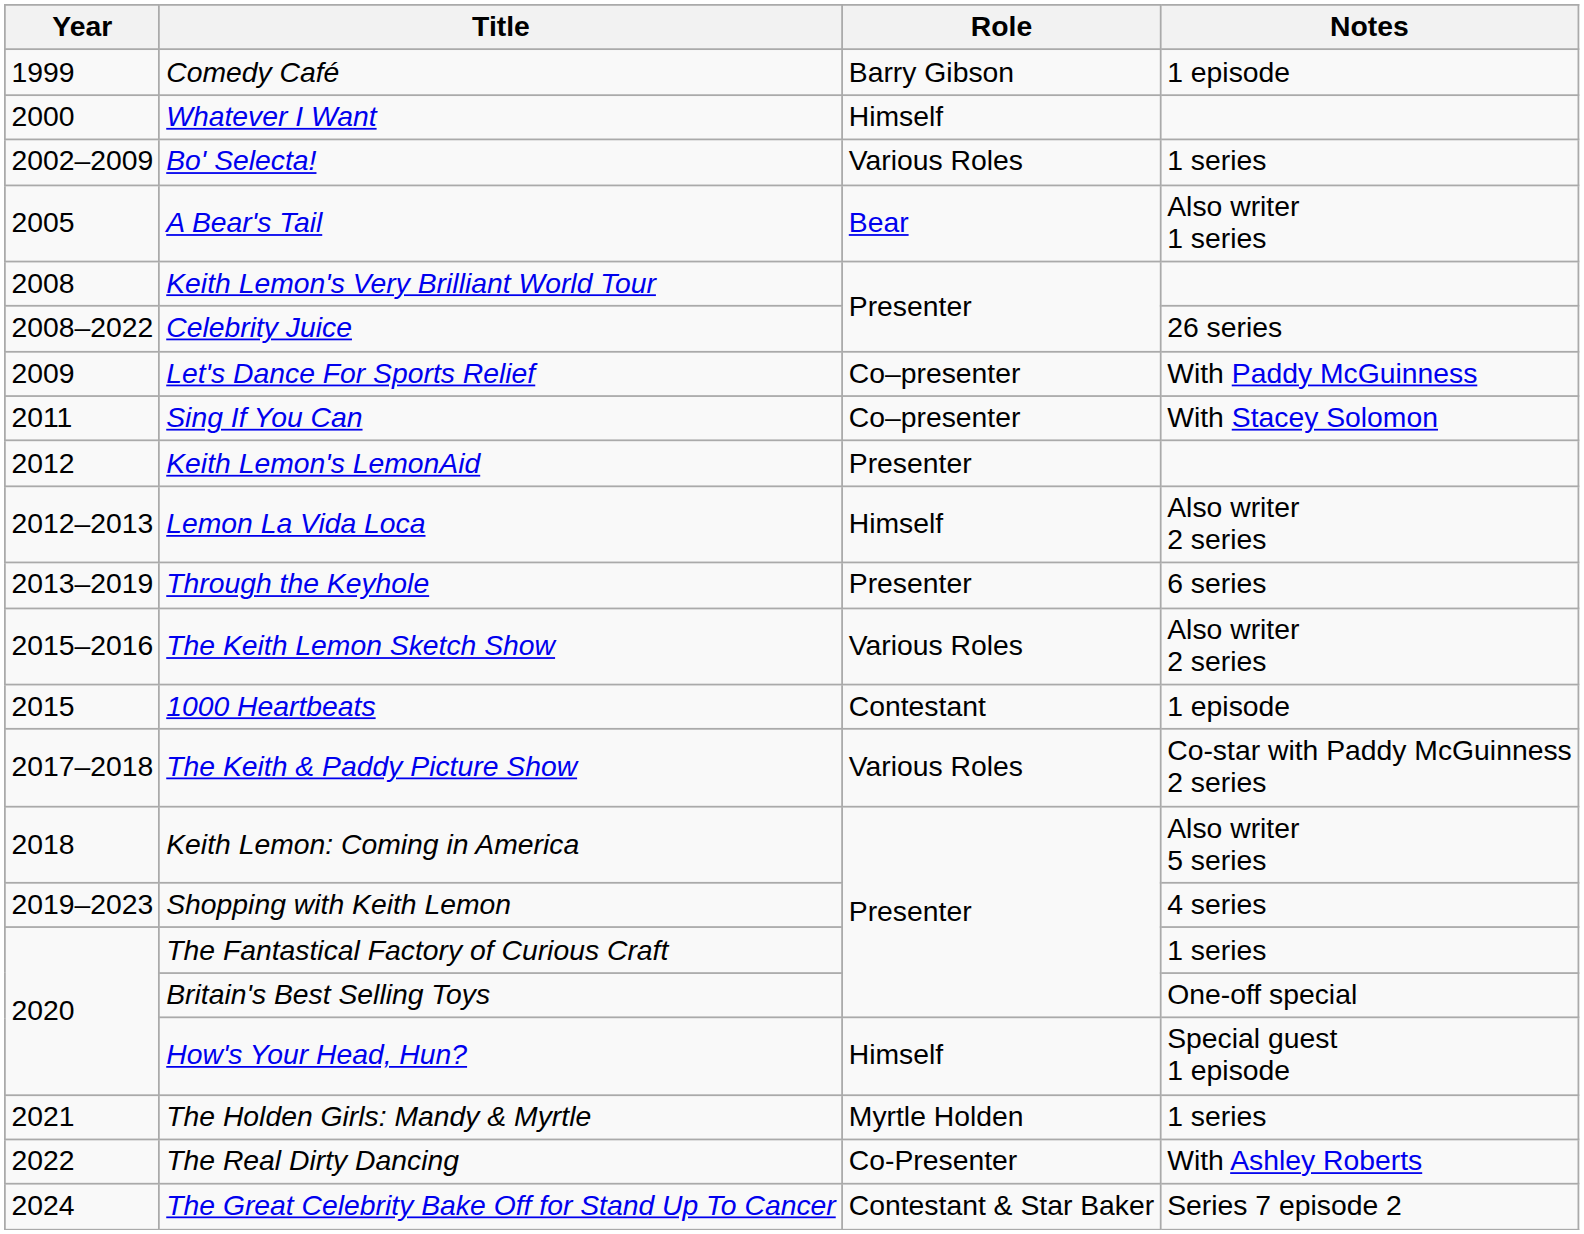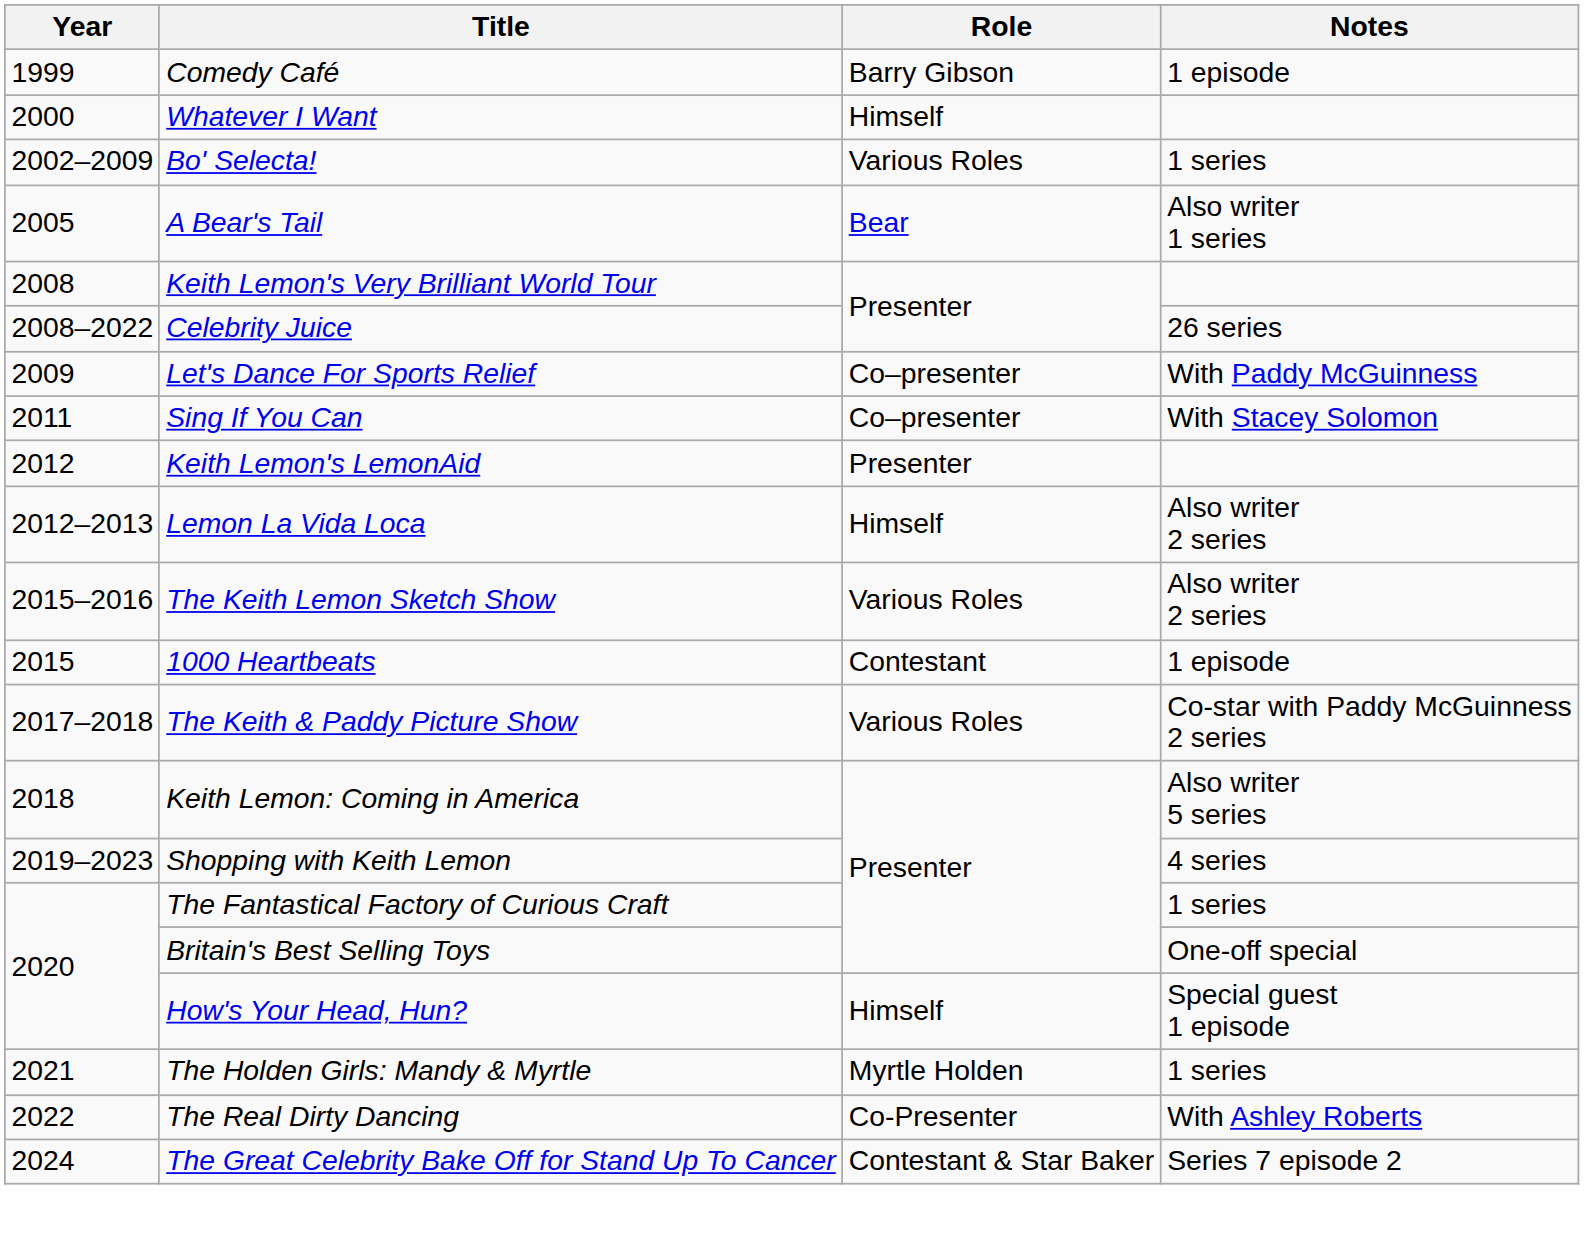- row: 2013–2019 | Through the Keyhole | Presenter | 6 series
